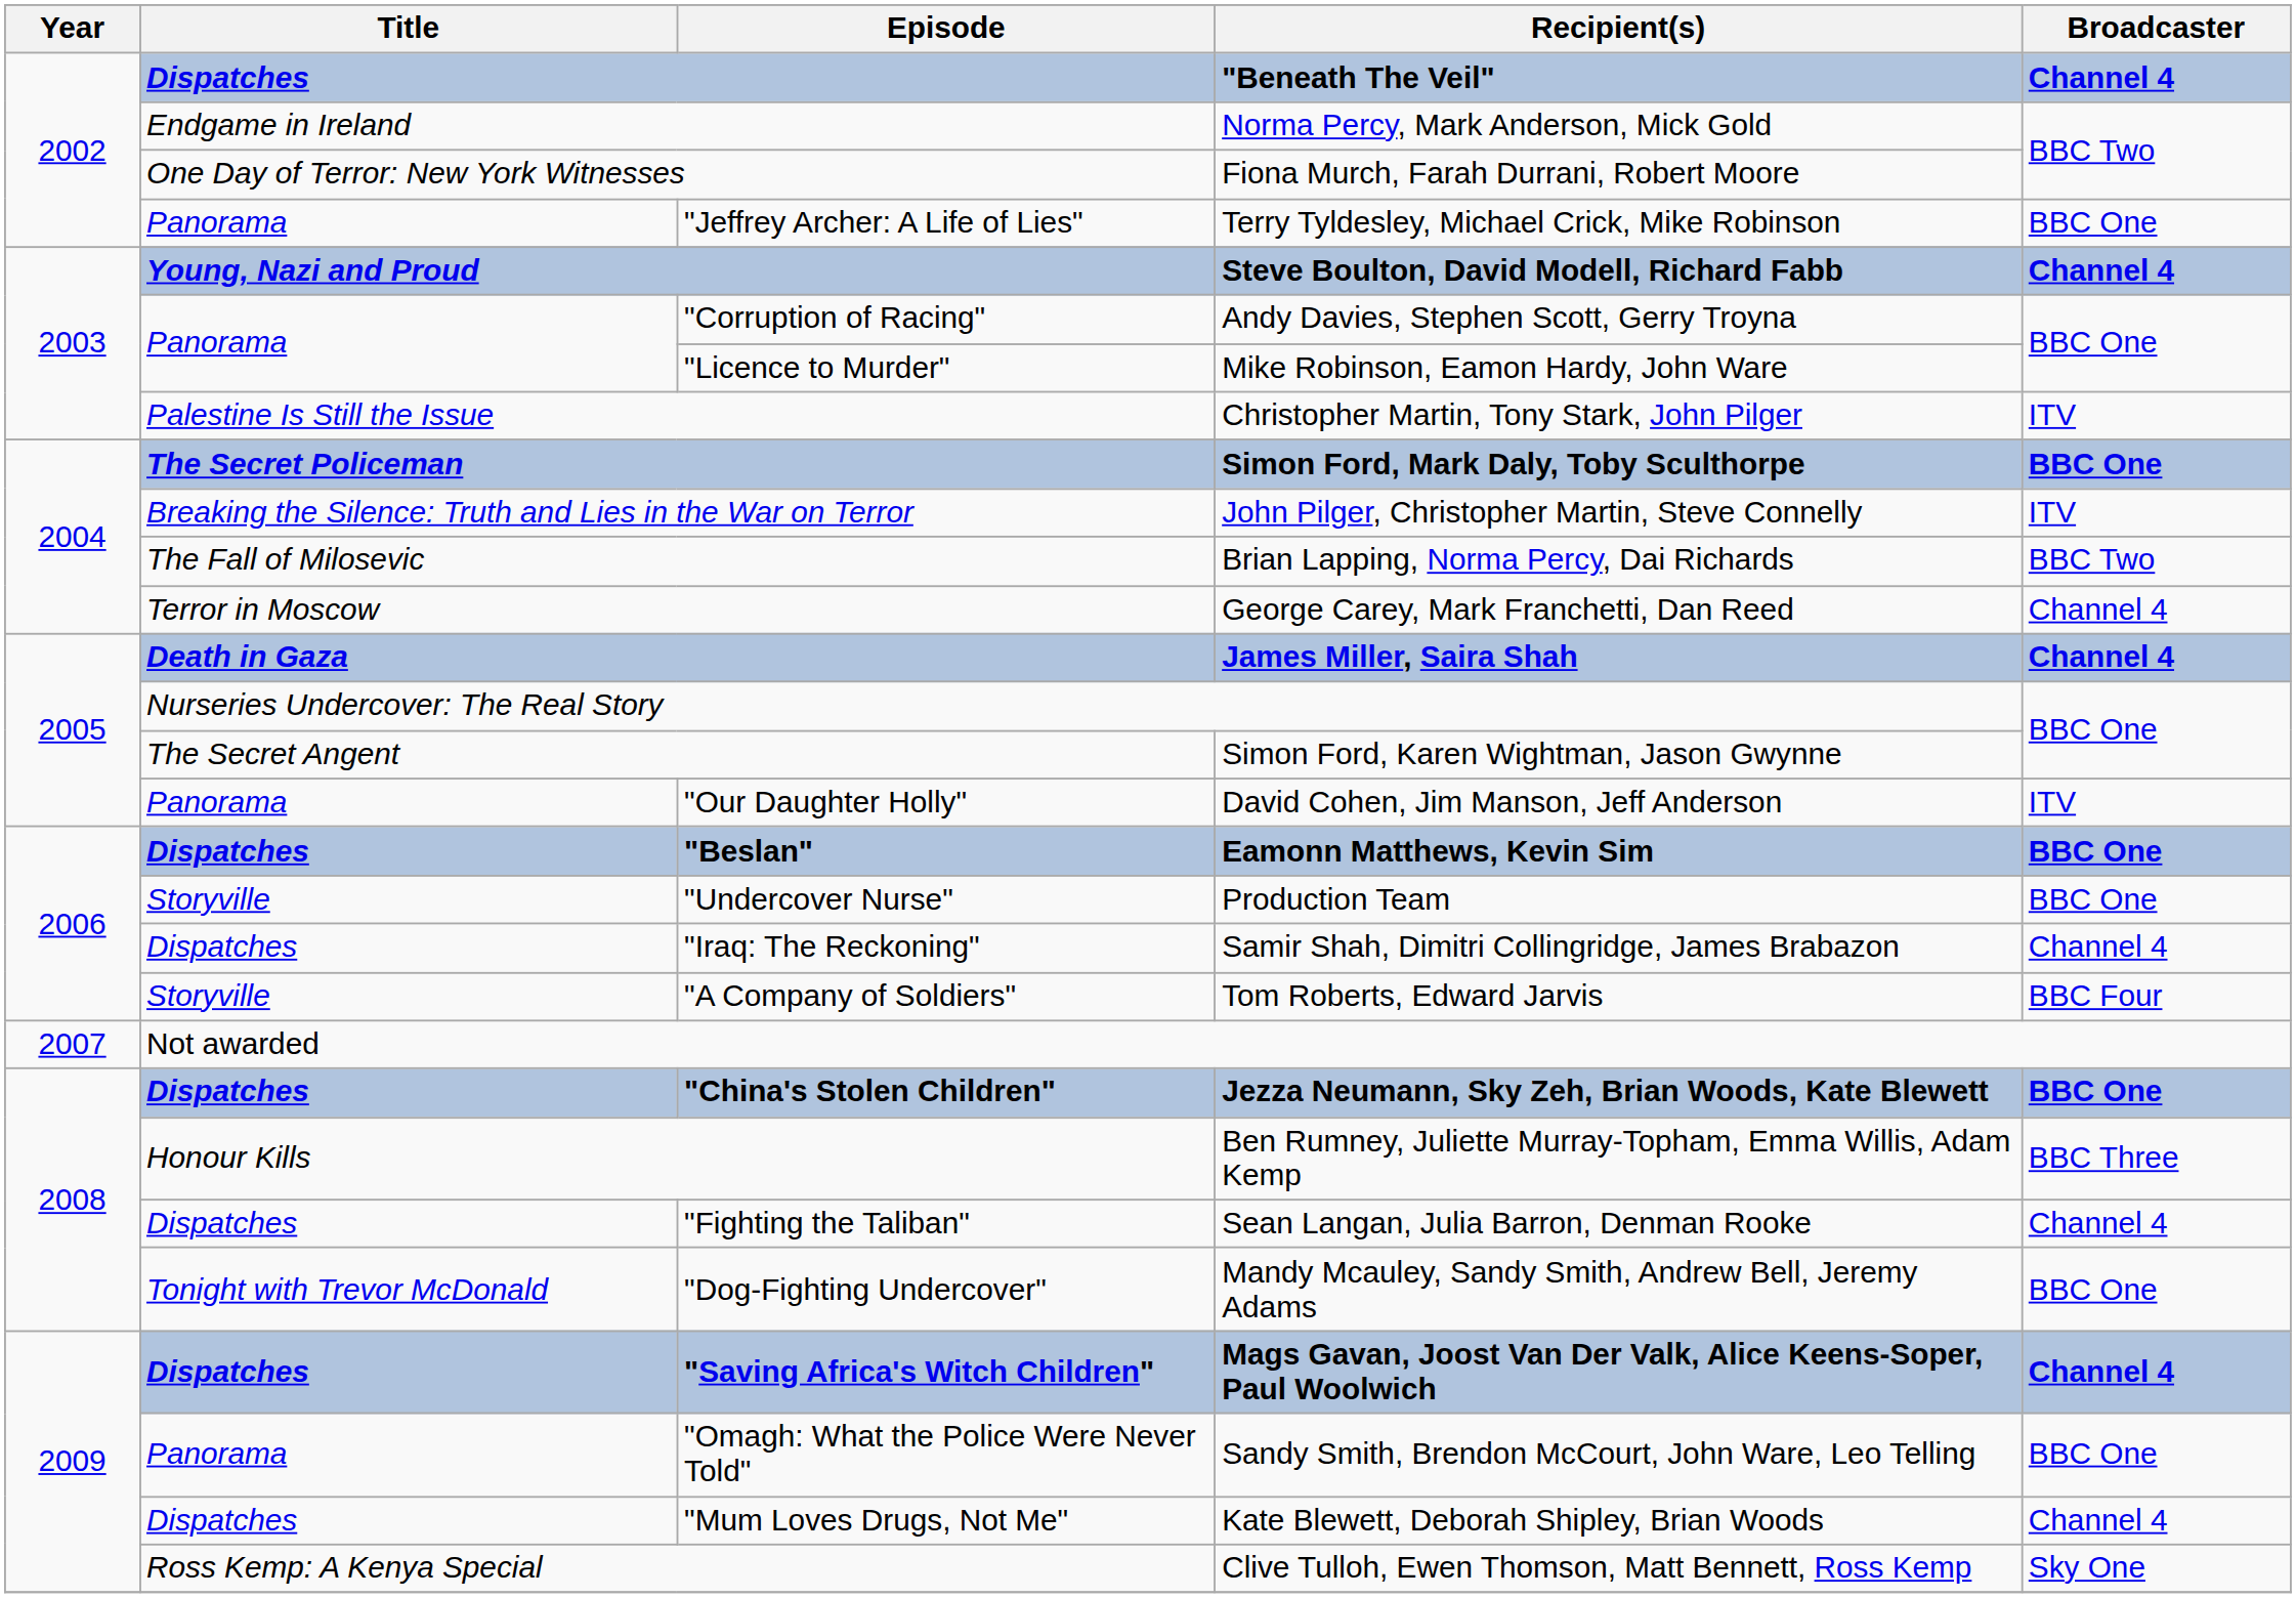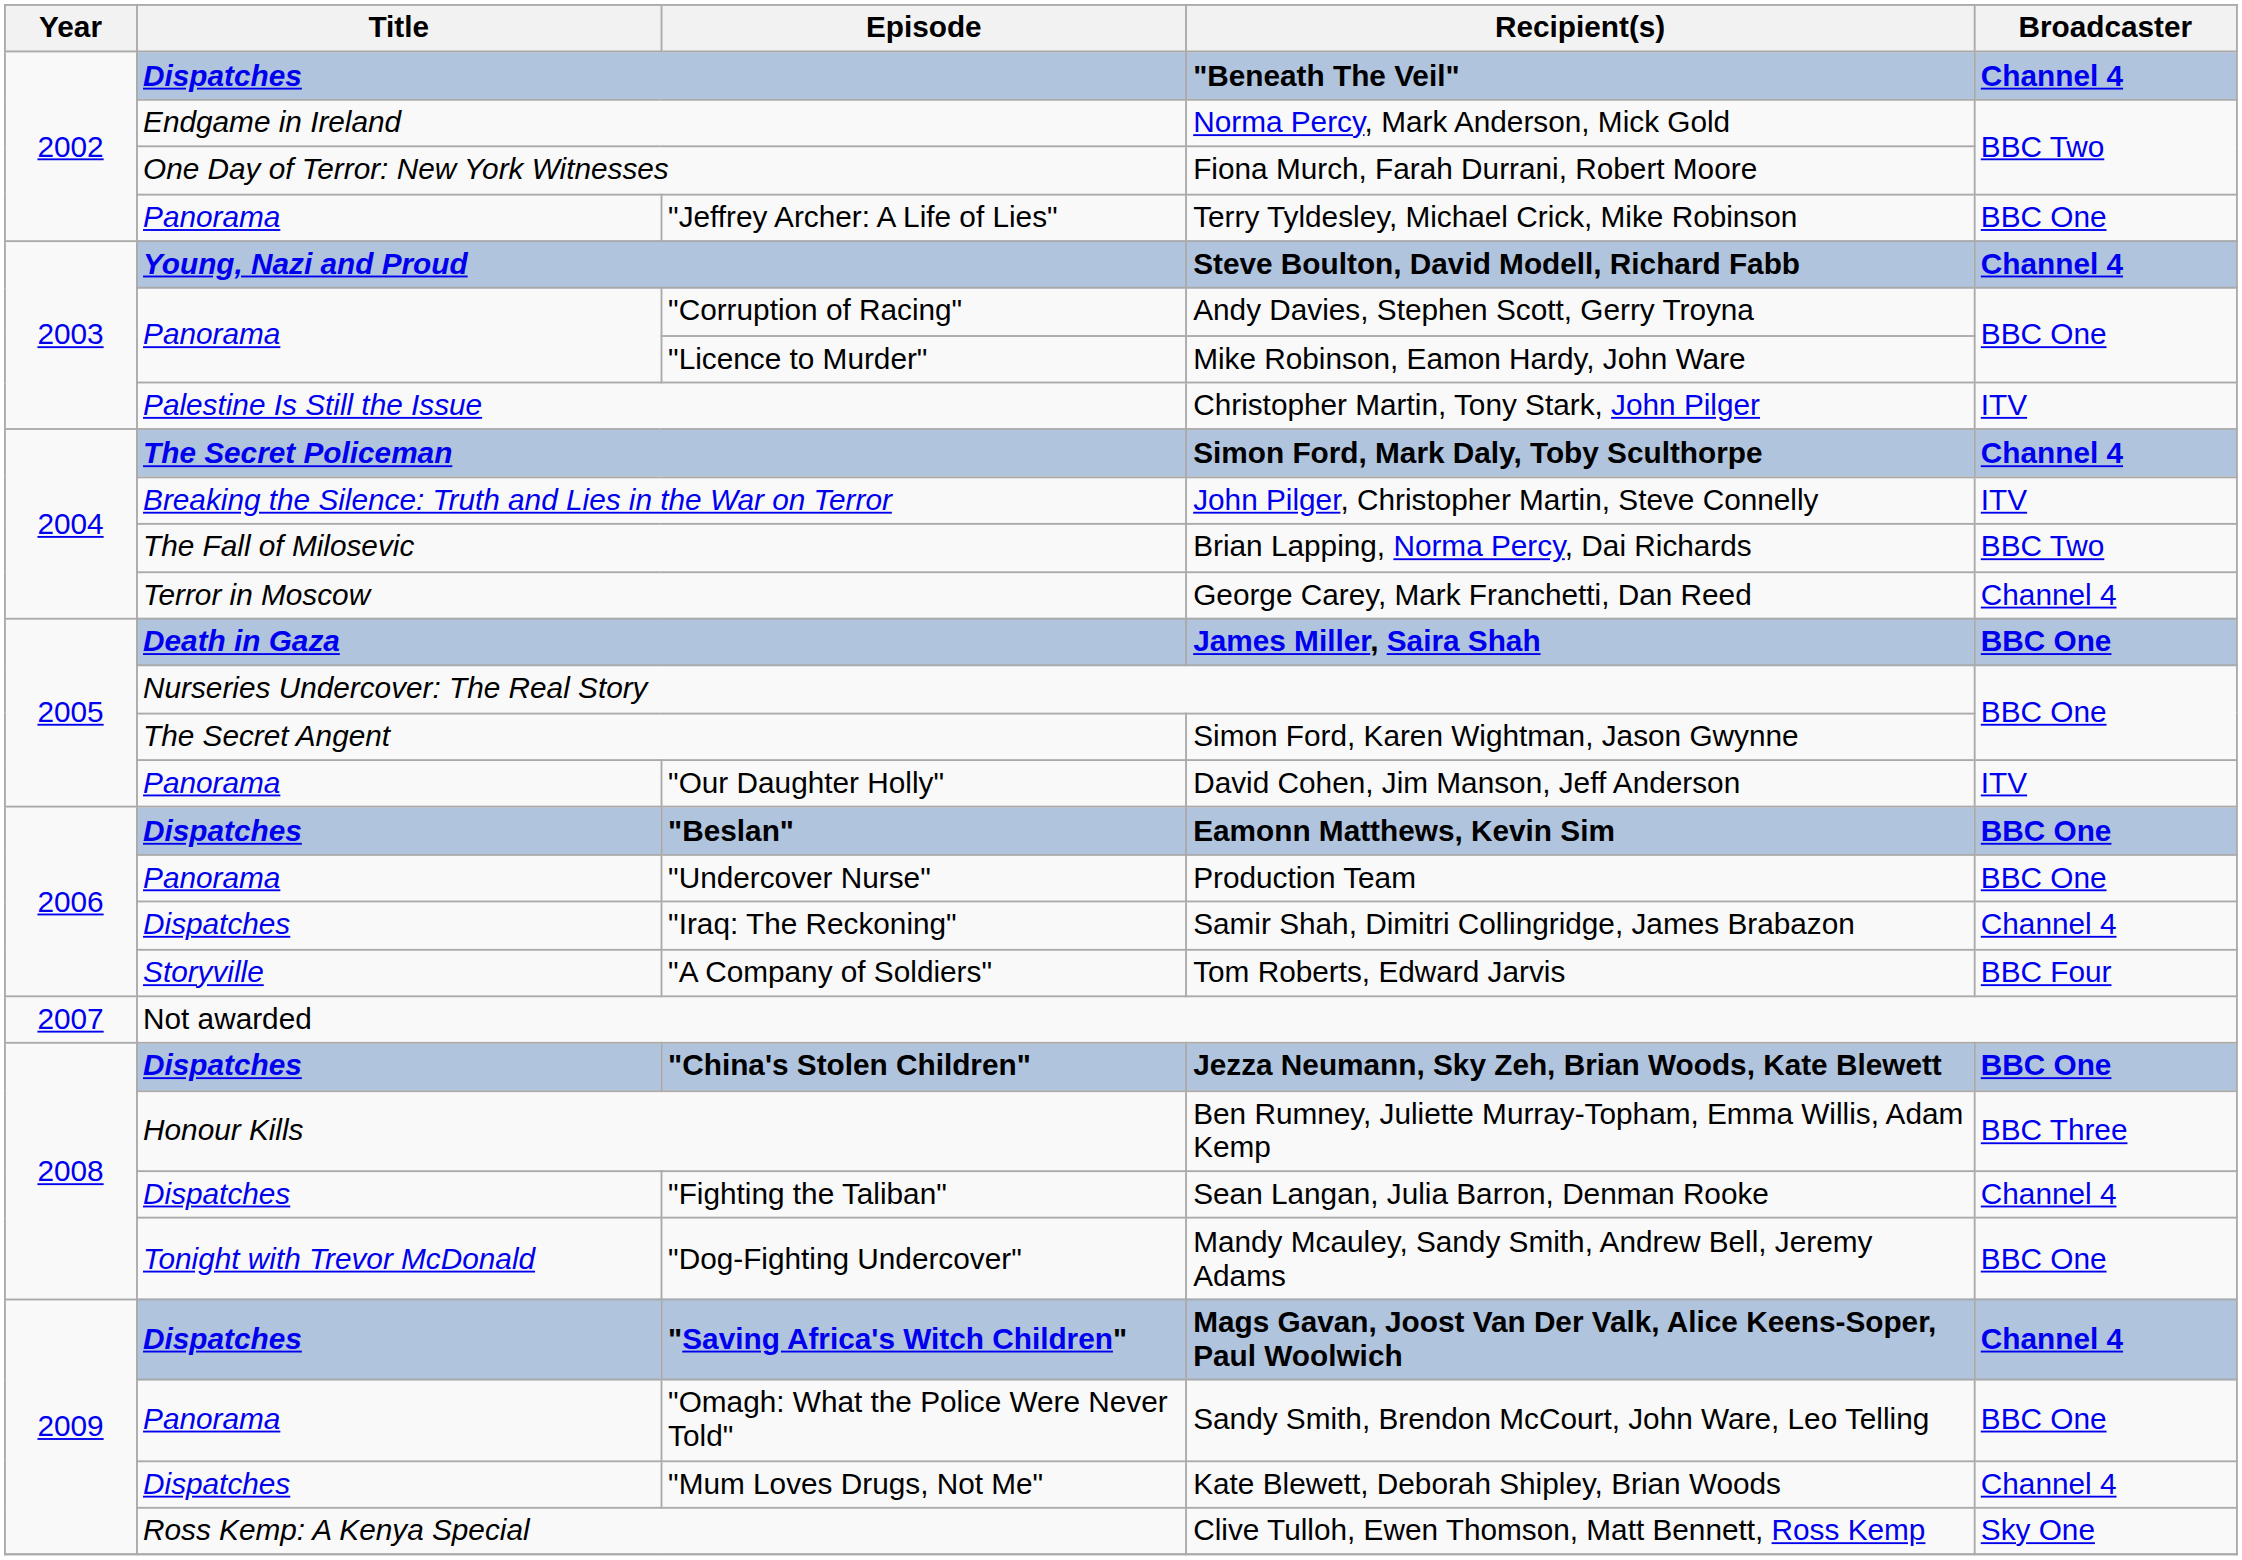The Secret Policeman | Broadcaster: BBC One -> Channel 4
Death in Gaza | Broadcaster: Channel 4 -> BBC One
"Undercover Nurse" | Title: Storyville -> Panorama
